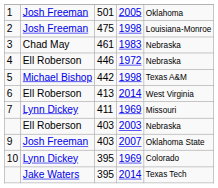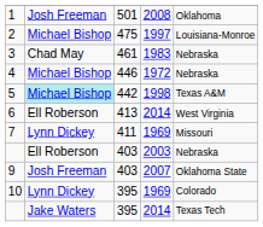1 | column 4: 2005 -> 2008
2 | column 2: Josh Freeman -> Michael Bishop
2 | column 4: 1998 -> 1997
4 | column 2: Ell Roberson -> Michael Bishop
5 | column 2: no background -> paleturquoise background
